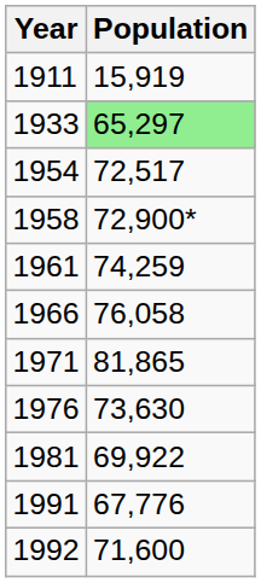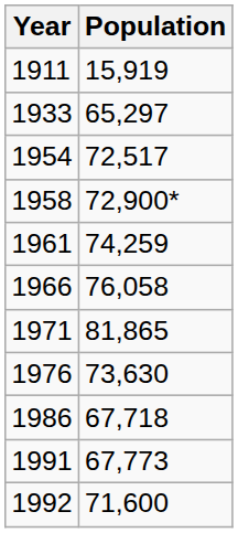1933 | Population: lightgreen background -> no background
- row: 1981 | 69,922
+ row: 1986 | 67,718
1991 | Population: 67,776 -> 67,773
